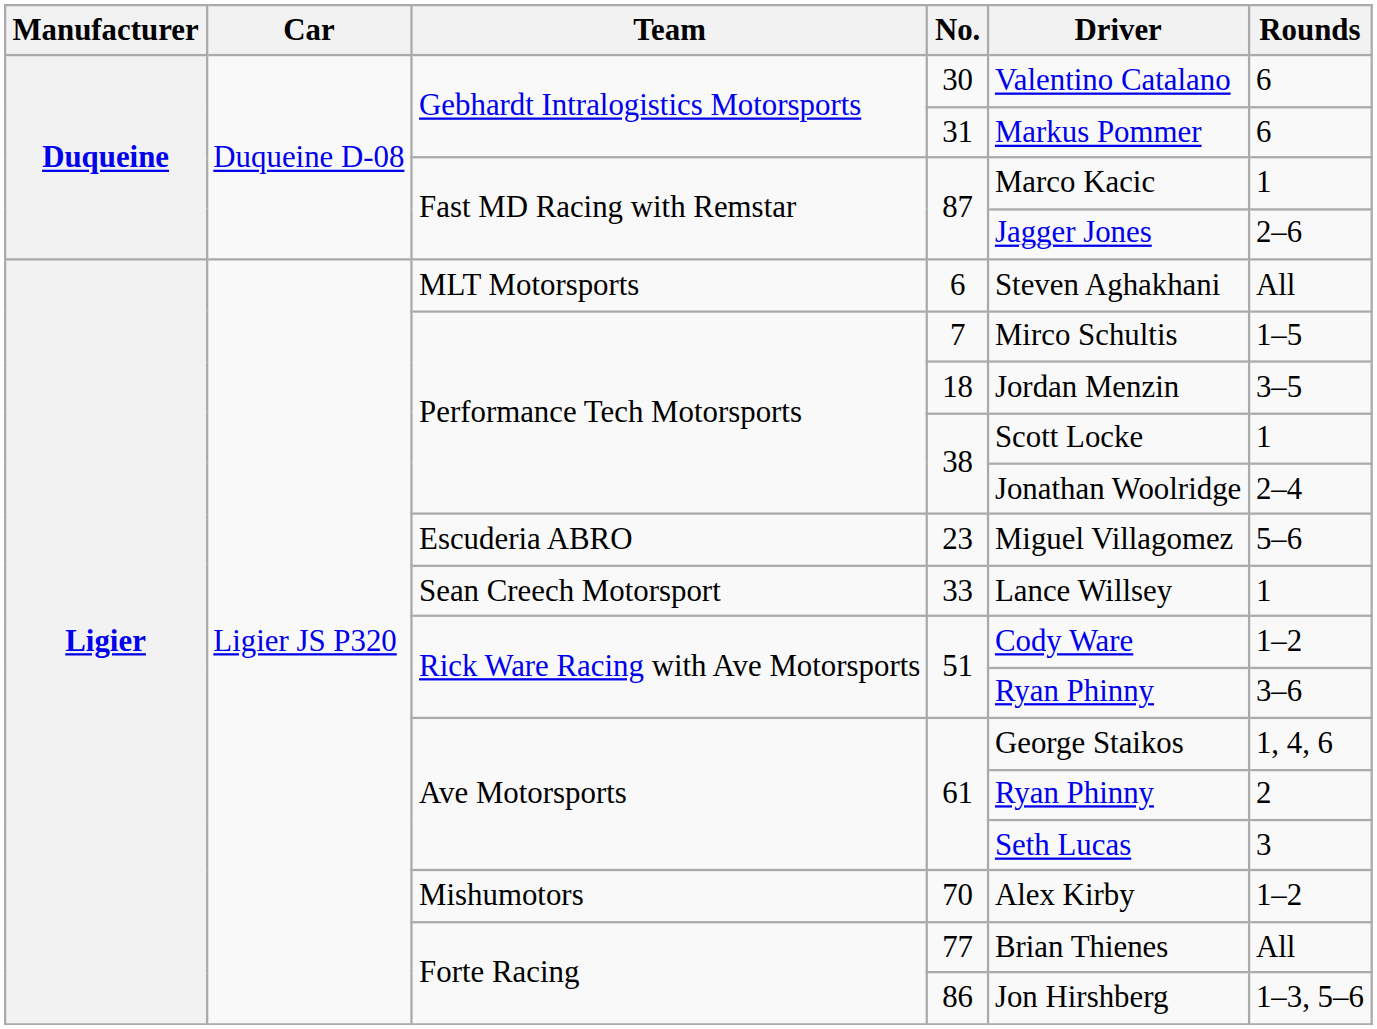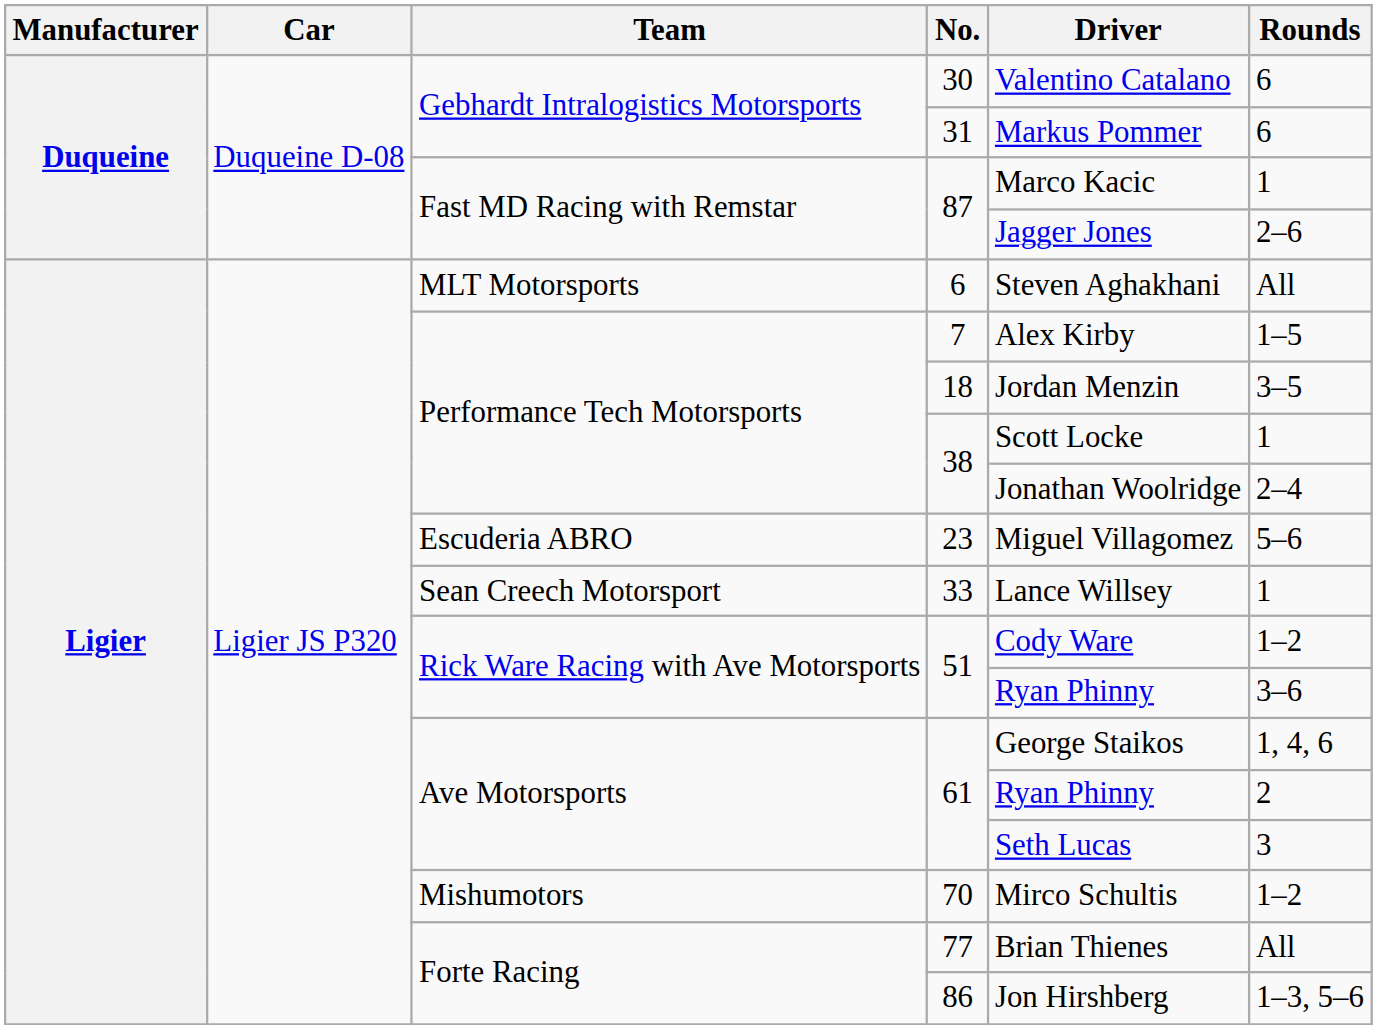7 | Driver: Mirco Schultis -> Alex Kirby
70 | Driver: Alex Kirby -> Mirco Schultis
